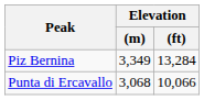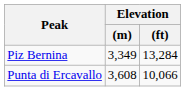Punta di Ercavallo | Elevation / (m): 3,068 -> 3,608
